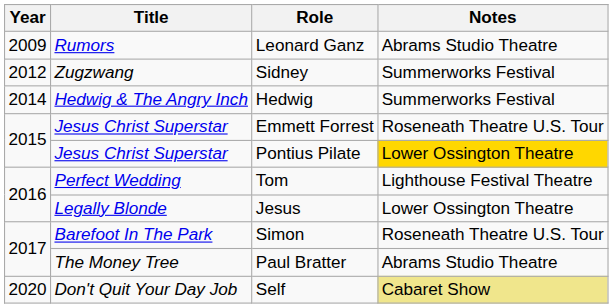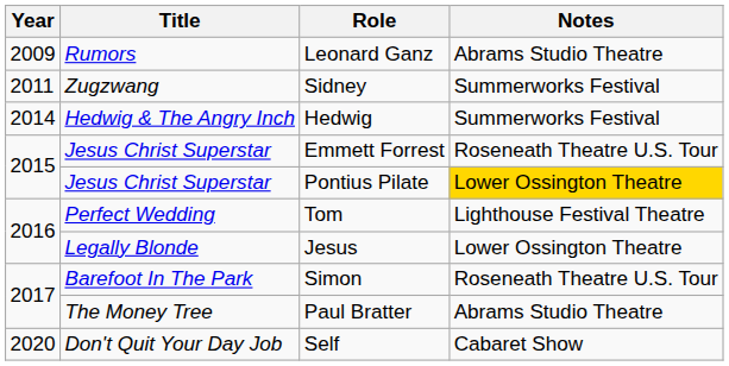Sidney | Year: 2012 -> 2011
Self | Notes: khaki background -> no background
